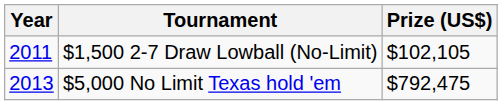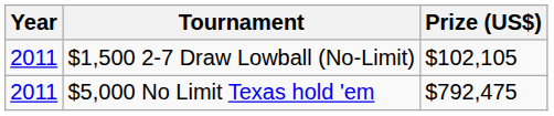$5,000 No Limit Texas hold 'em | Year: 2013 -> 2011
